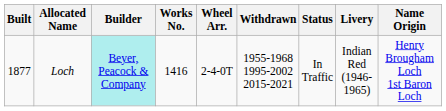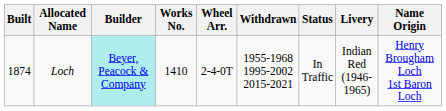Loch | Built: 1877 -> 1874
Loch | Works No.: 1416 -> 1410
